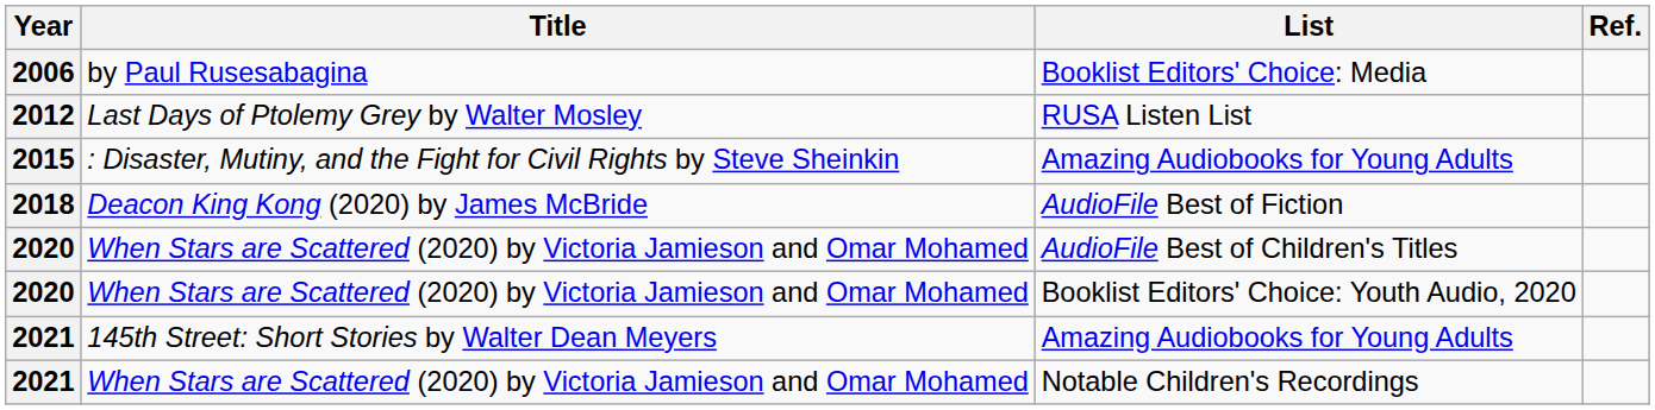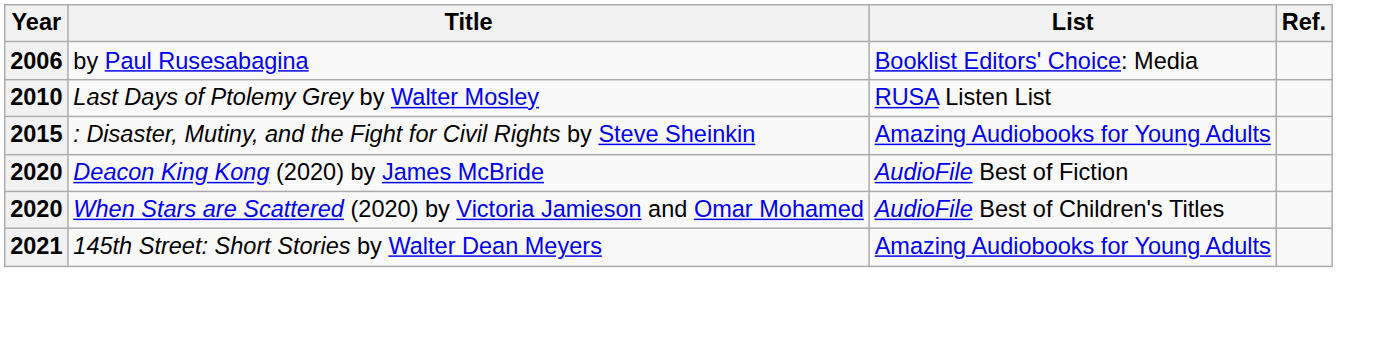RUSA Listen List | Year: 2012 -> 2010
AudioFile Best of Fiction | Year: 2018 -> 2020
- row: 2020 | When Stars are Scattered (2020) by Victoria Jamieson and Omar Mohamed | Booklist Editors' Choice: Youth Audio, 2020
- row: 2021 | When Stars are Scattered (2020) by Victoria Jamieson and Omar Mohamed | Notable Children's Recordings
